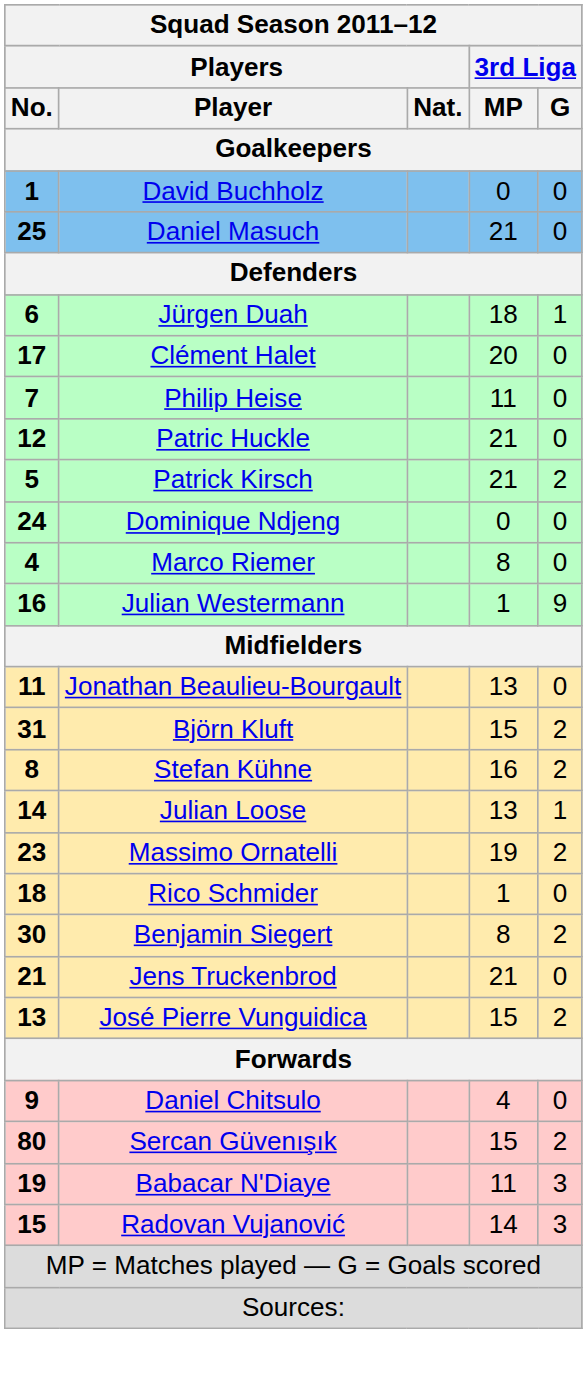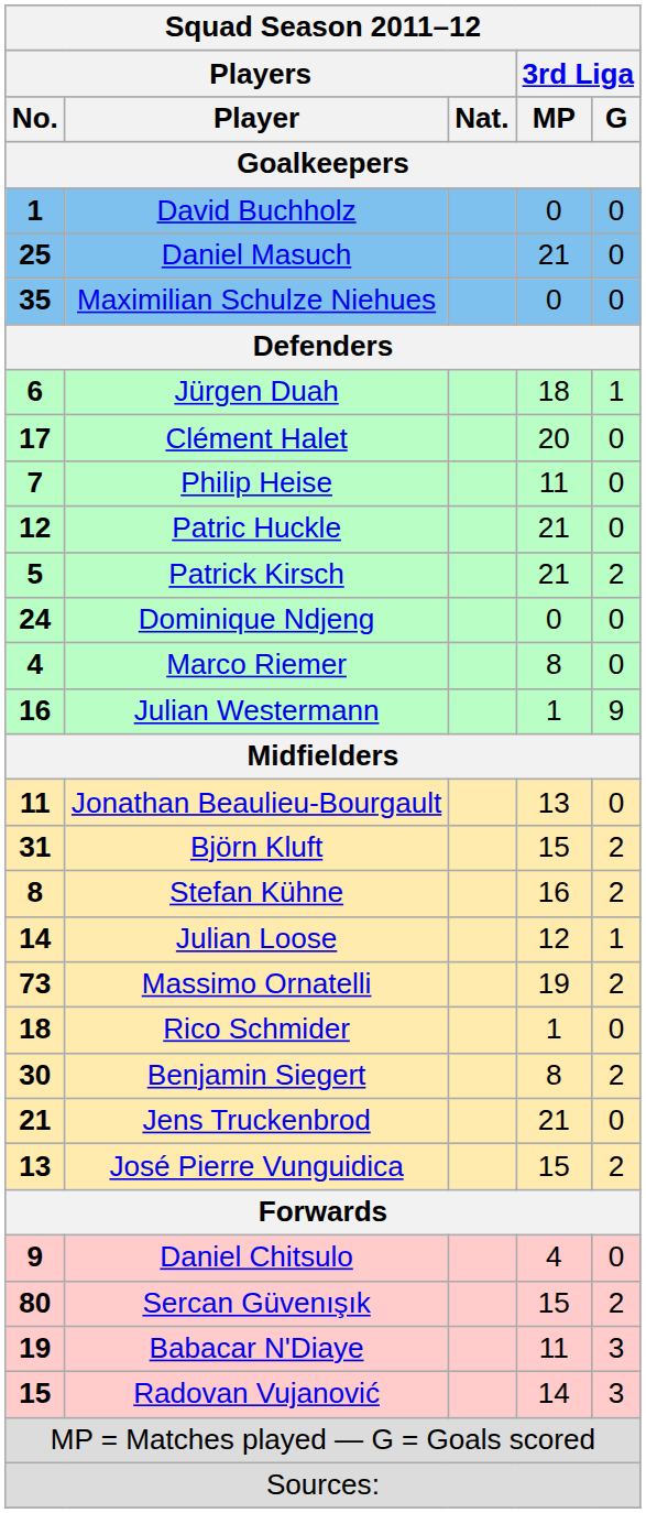+ row: 35 | Maximilian Schulze Niehues | 0 | 0
Julian Loose | 3rd Liga / MP: 13 -> 12
Massimo Ornatelli | Players / No.: 23 -> 73
